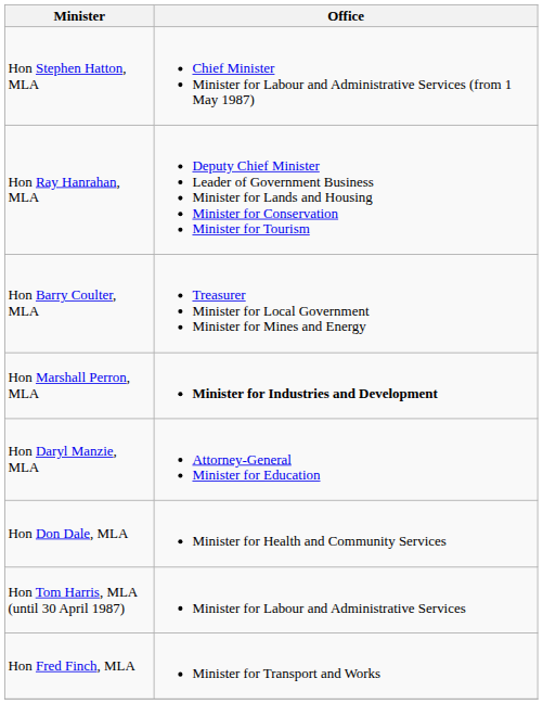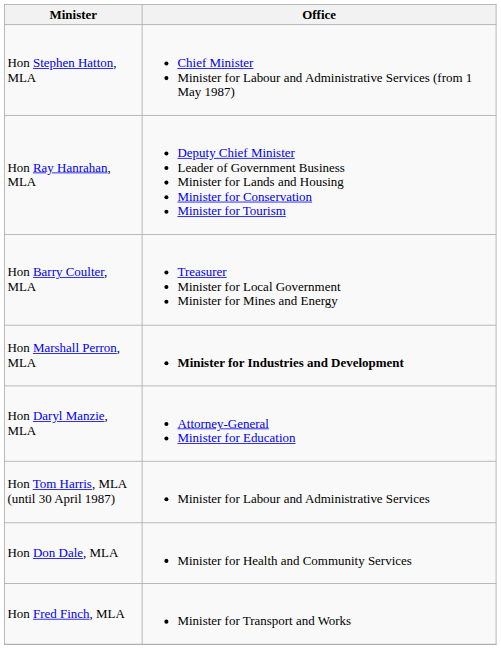rows swapped: Hon Don Dale, MLA <-> Hon Tom Harris, MLA (until 30 April 1987)
